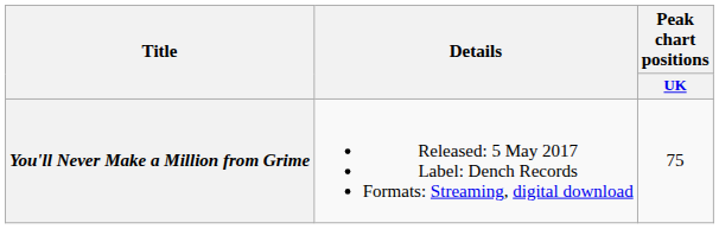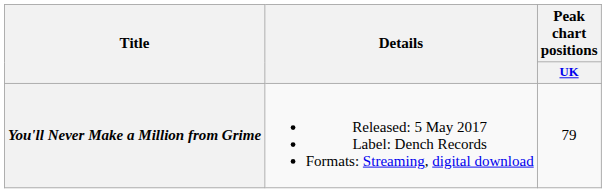You'll Never Make a Million from Grime | Peak chart positions / UK: 75 -> 79
